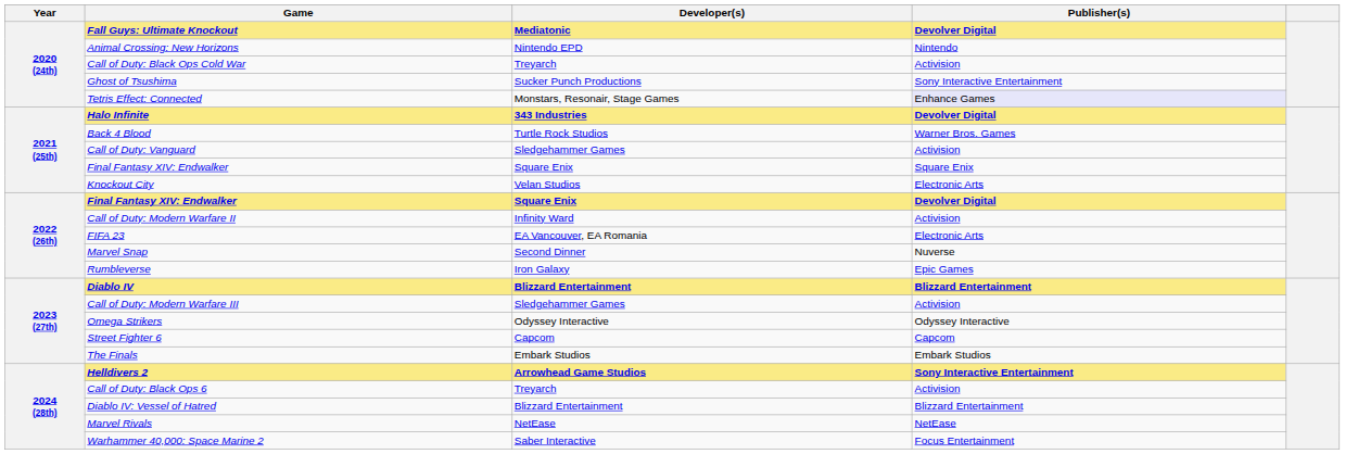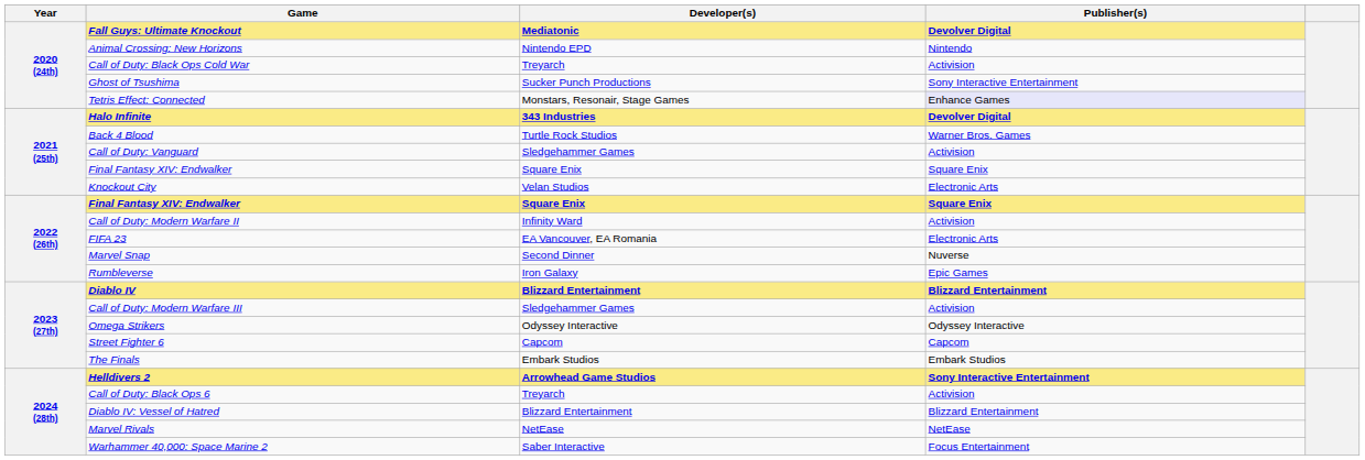2022 (26th) / Final Fantasy XIV: Endwalker | Publisher(s): Devolver Digital -> Square Enix
